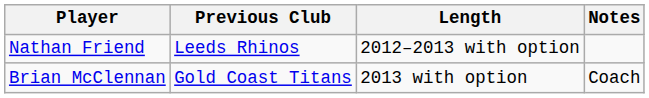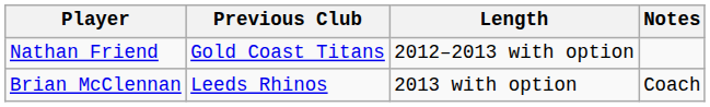Nathan Friend | Previous Club: Leeds Rhinos -> Gold Coast Titans
Brian McClennan | Previous Club: Gold Coast Titans -> Leeds Rhinos
